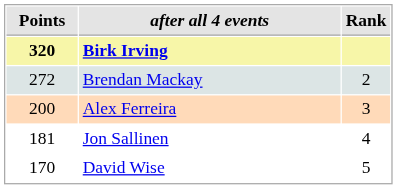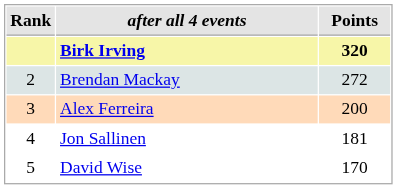columns swapped: Rank <-> Points
